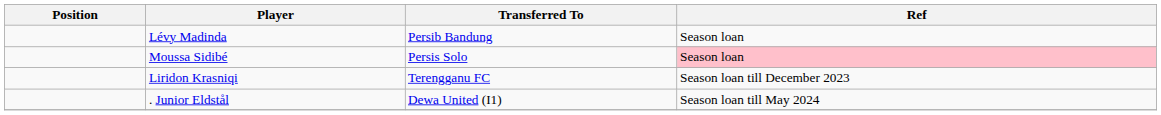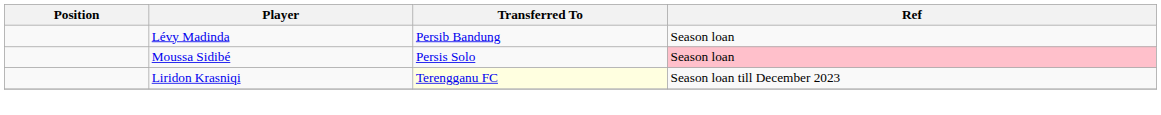Liridon Krasniqi | Transferred To: no background -> lightyellow background
- row: . Junior Eldstål | Dewa United (I1) | Season loan till May 2024
